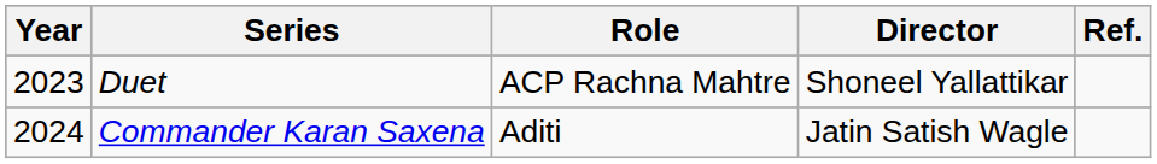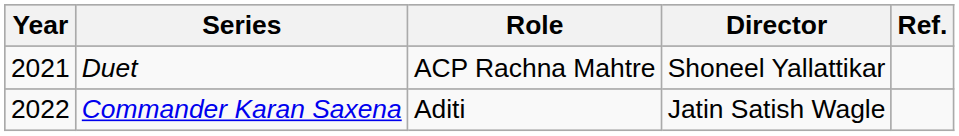Duet | Year: 2023 -> 2021
Commander Karan Saxena | Year: 2024 -> 2022
